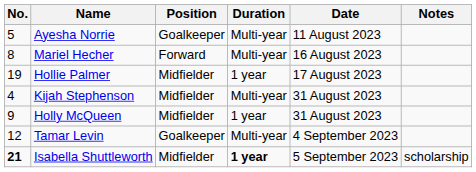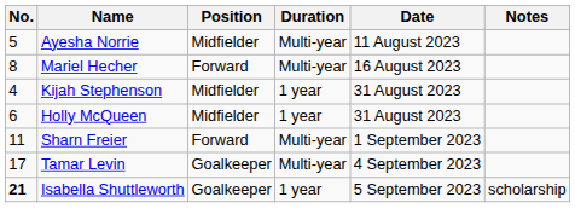Ayesha Norrie | Position: Goalkeeper -> Midfielder
- row: 19 | Hollie Palmer | Midfielder | 1 year | 17 August 2023
Kijah Stephenson | Duration: Multi-year -> 1 year
Holly McQueen | No.: 9 -> 6
+ row: 11 | Sharn Freier | Forward | Multi-year | 1 September 2023
Tamar Levin | No.: 12 -> 17
Isabella Shuttleworth | Position: Midfielder -> Goalkeeper
Isabella Shuttleworth | Duration: bold -> normal
